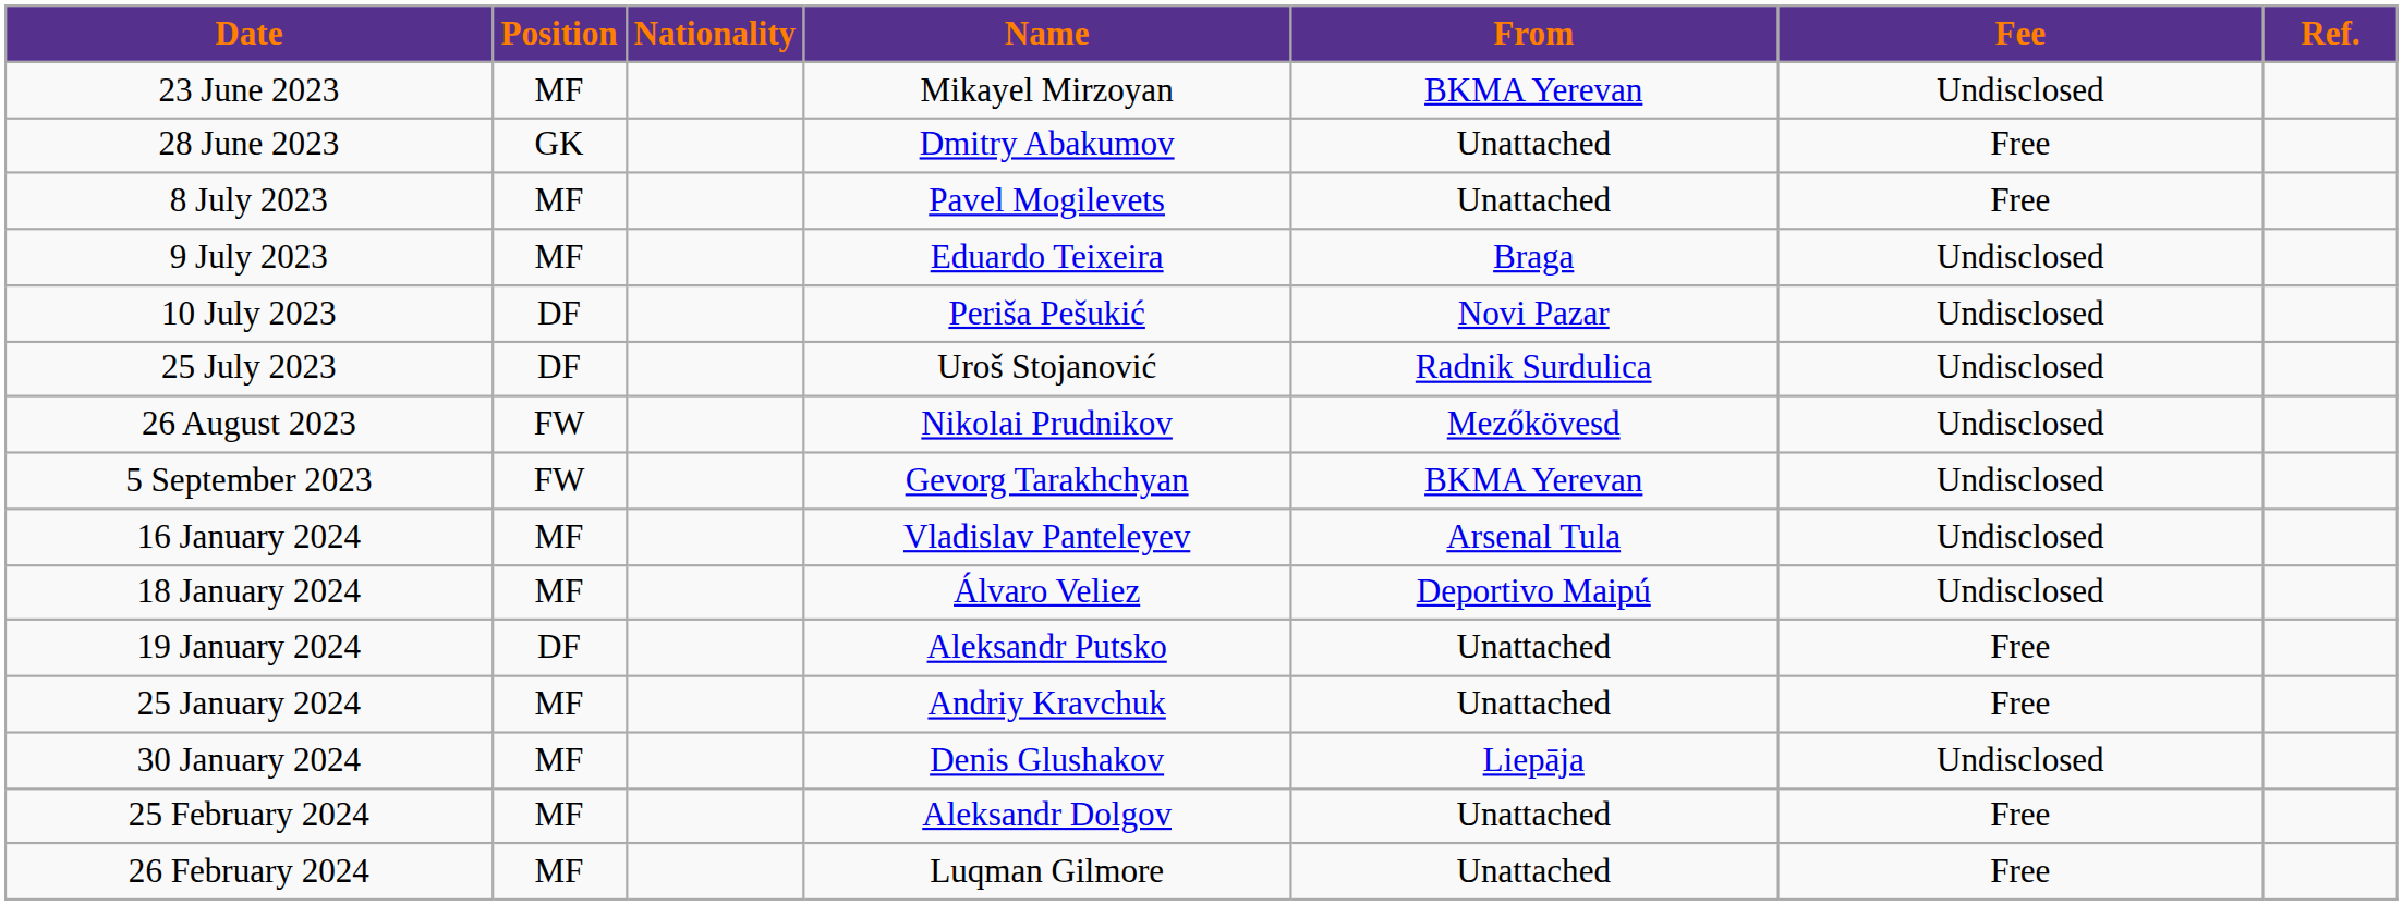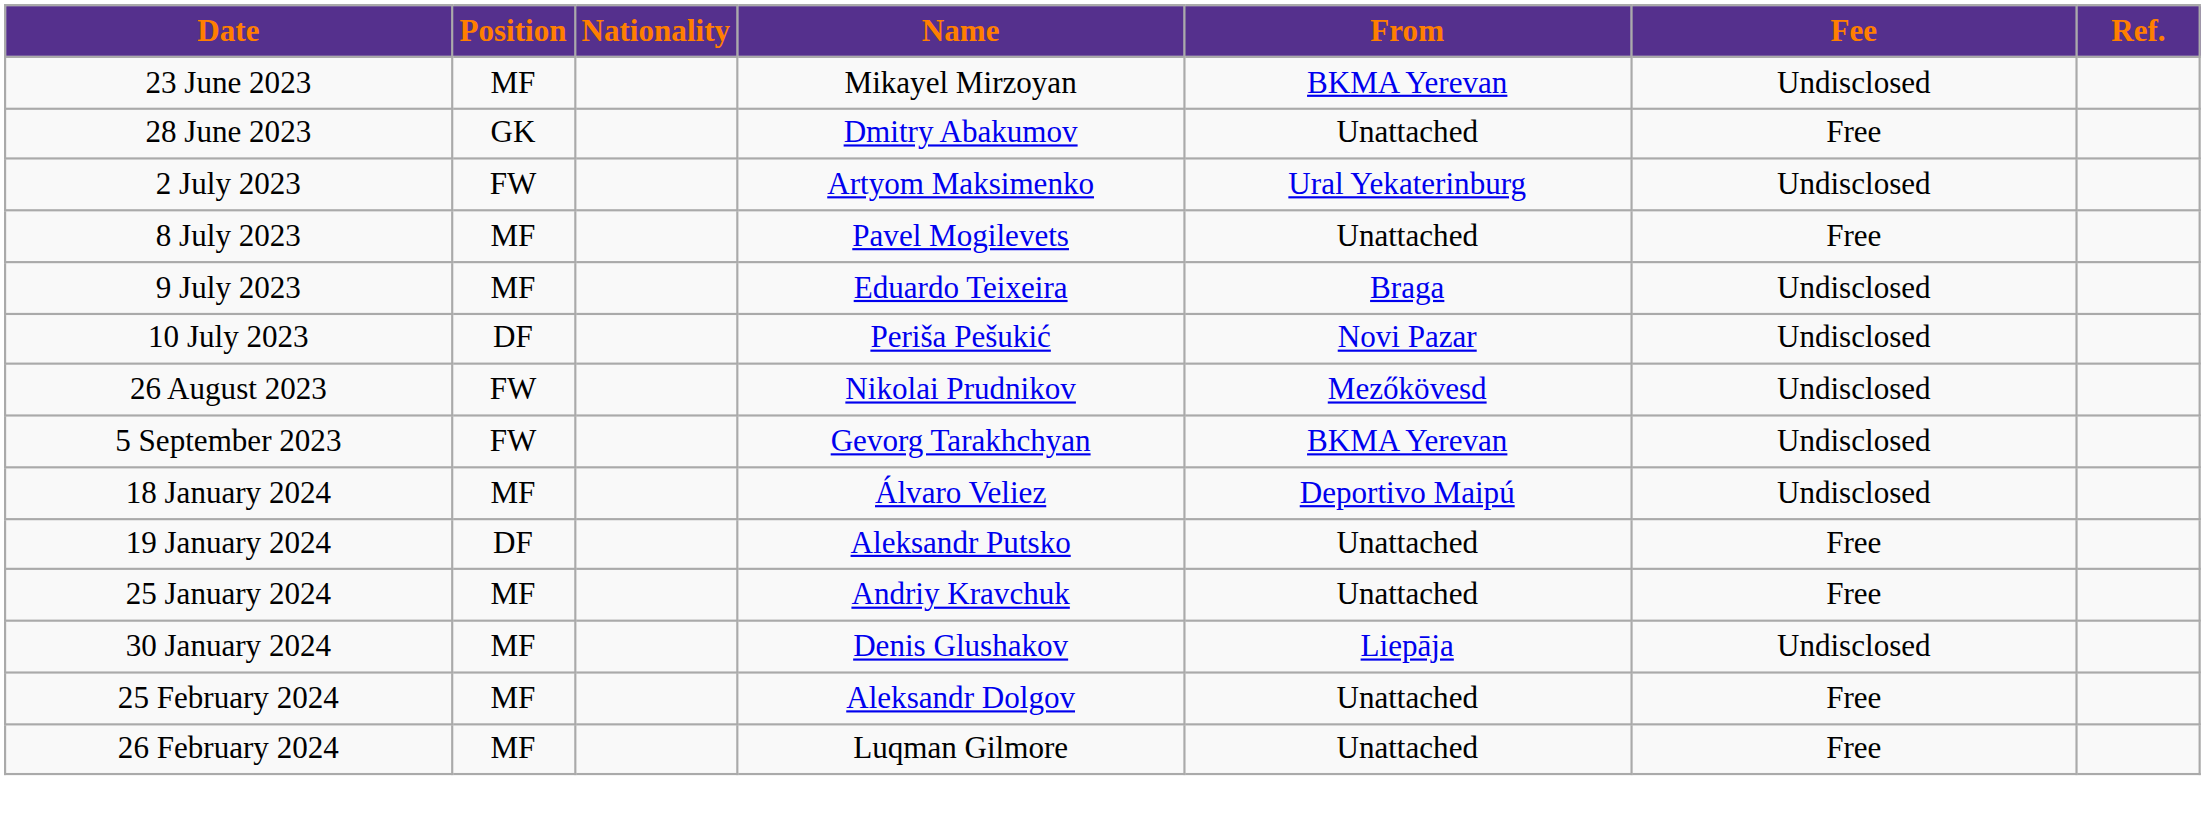+ row: 2 July 2023 | FW | Artyom Maksimenko | Ural Yekaterinburg | Undisclosed
- row: 25 July 2023 | DF | Uroš Stojanović | Radnik Surdulica | Undisclosed
- row: 16 January 2024 | MF | Vladislav Panteleyev | Arsenal Tula | Undisclosed
